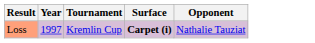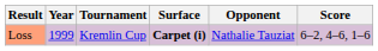+ column: Score | 6–2, 4–6, 1–6
Loss | Year: 1997 -> 1999
